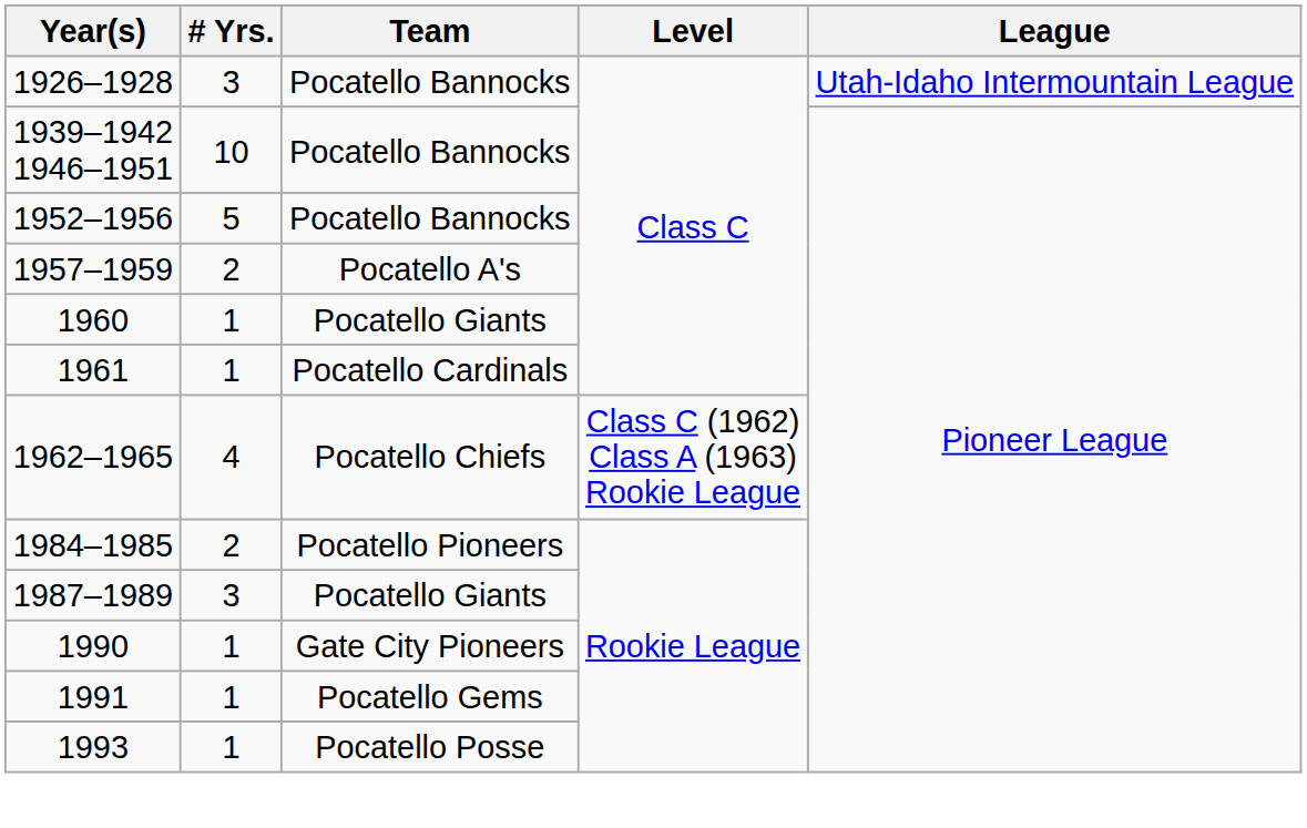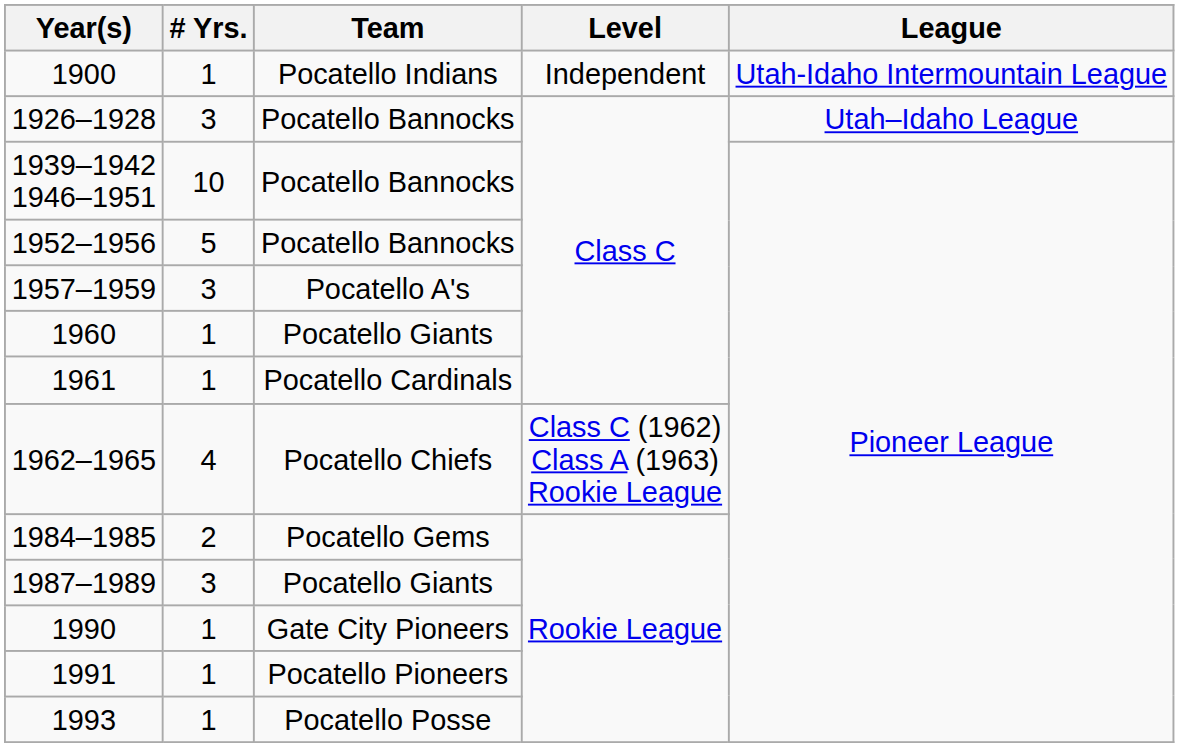+ row: 1900 | 1 | Pocatello Indians | Independent | Utah-Idaho Intermountain League
1926–1928 | League: Utah-Idaho Intermountain League -> Utah–Idaho League
1957–1959 | # Yrs.: 2 -> 3
1984–1985 | Team: Pocatello Pioneers -> Pocatello Gems
1991 | Team: Pocatello Gems -> Pocatello Pioneers
